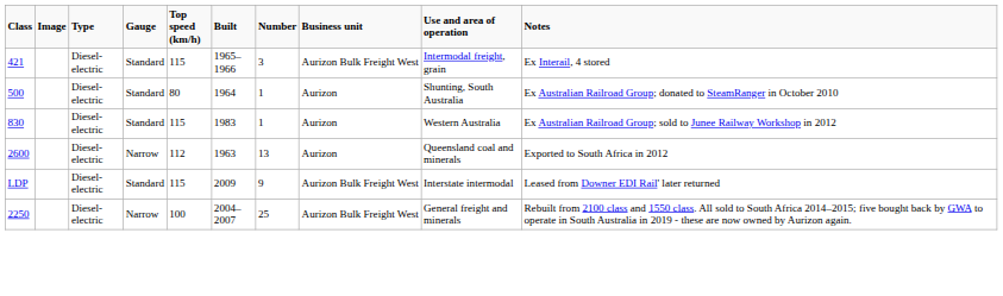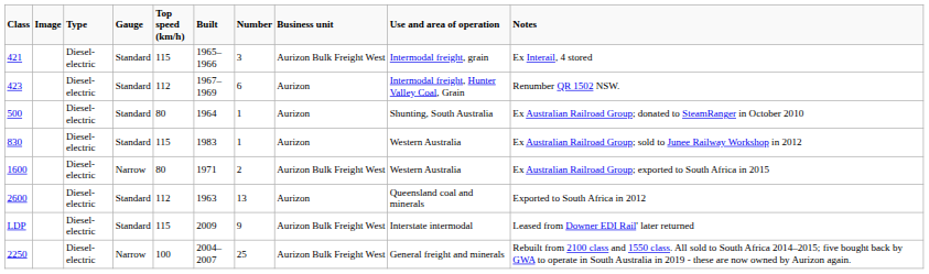+ row: 423 | Diesel-electric | Standard | 112 | 1967–1969 | 6 | Aurizon | Intermodal freight, Hunter Valley Coal, Grain | Renumber QR 1502 NSW.
+ row: 1600 | Diesel-electric | Narrow | 80 | 1971 | 2 | Aurizon Bulk Freight West | Western Australia | Ex Australian Railroad Group; exported to South Africa in 2015
2600 | Gauge: Narrow -> Standard
